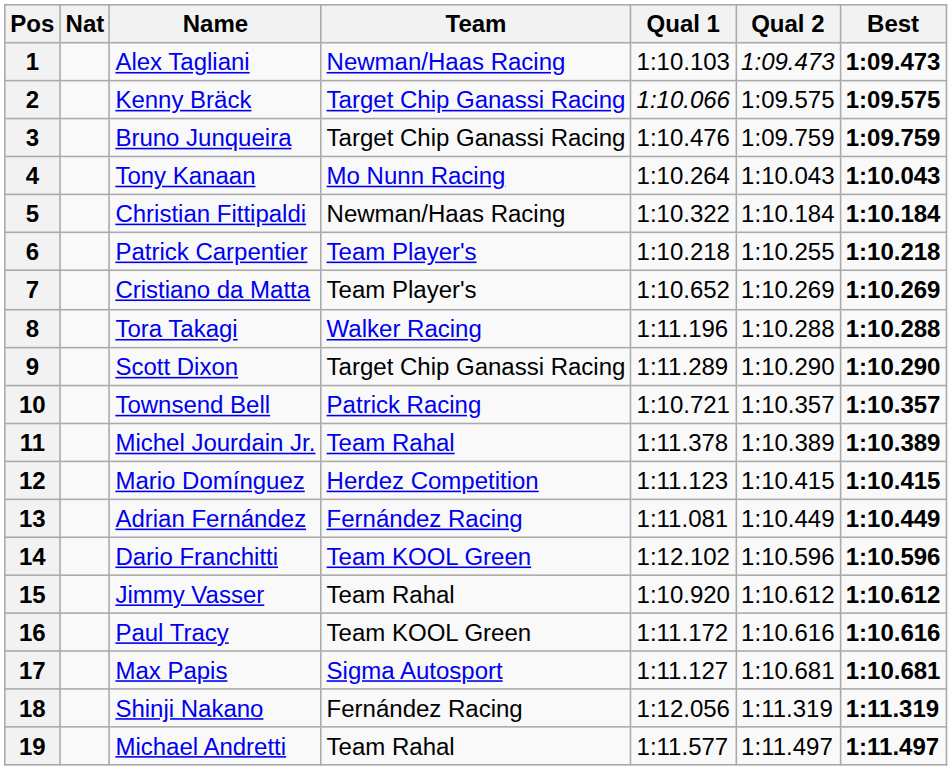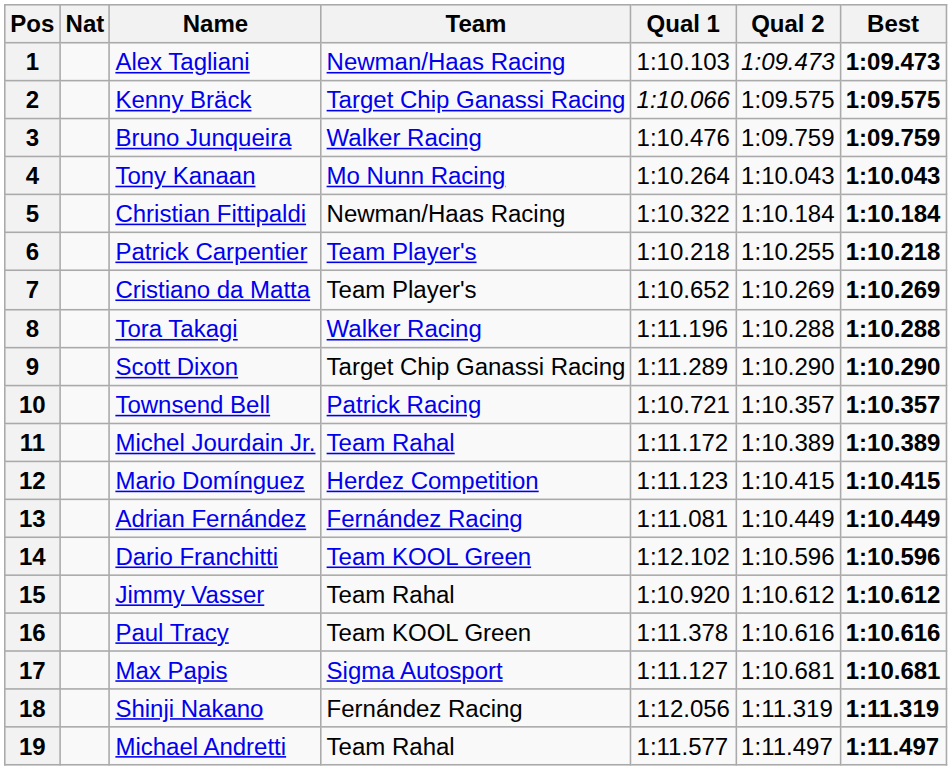3 | Team: Target Chip Ganassi Racing -> Walker Racing
11 | Qual 1: 1:11.378 -> 1:11.172
16 | Qual 1: 1:11.172 -> 1:11.378
